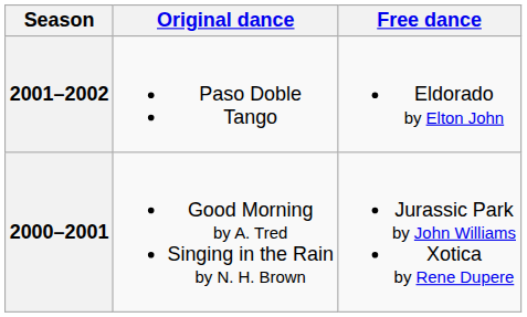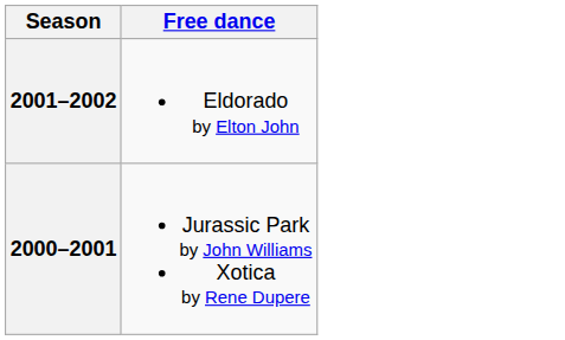- column: Original dance | Paso Doble Tango | Good Morning by A. Tred Singing in the Rain by N. H. Brown
